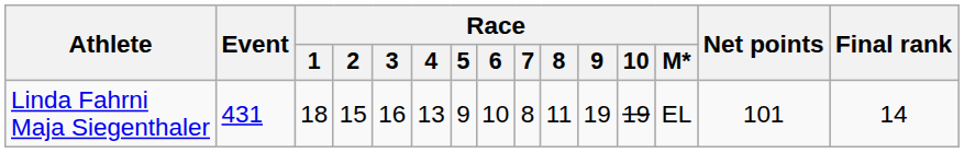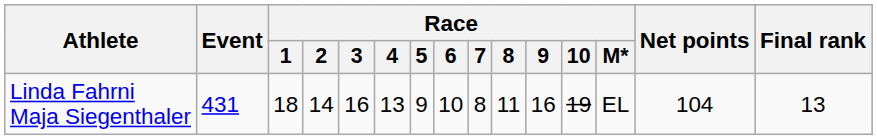Linda Fahrni Maja Siegenthaler | Race / 2: 15 -> 14
Linda Fahrni Maja Siegenthaler | Race / 9: 19 -> 16
Linda Fahrni Maja Siegenthaler | Net points: 101 -> 104
Linda Fahrni Maja Siegenthaler | Final rank: 14 -> 13
